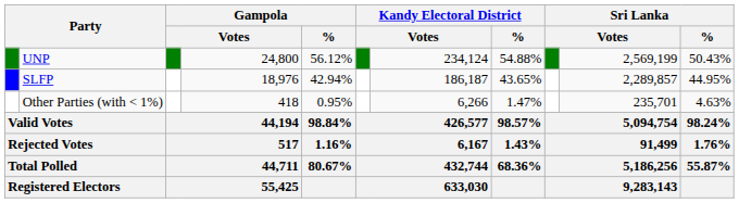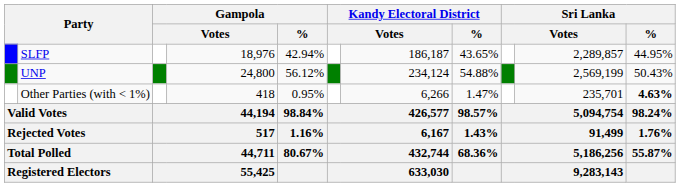rows swapped: UNP <-> SLFP
Other Parties (with < 1%) | Sri Lanka / %: normal -> bold
